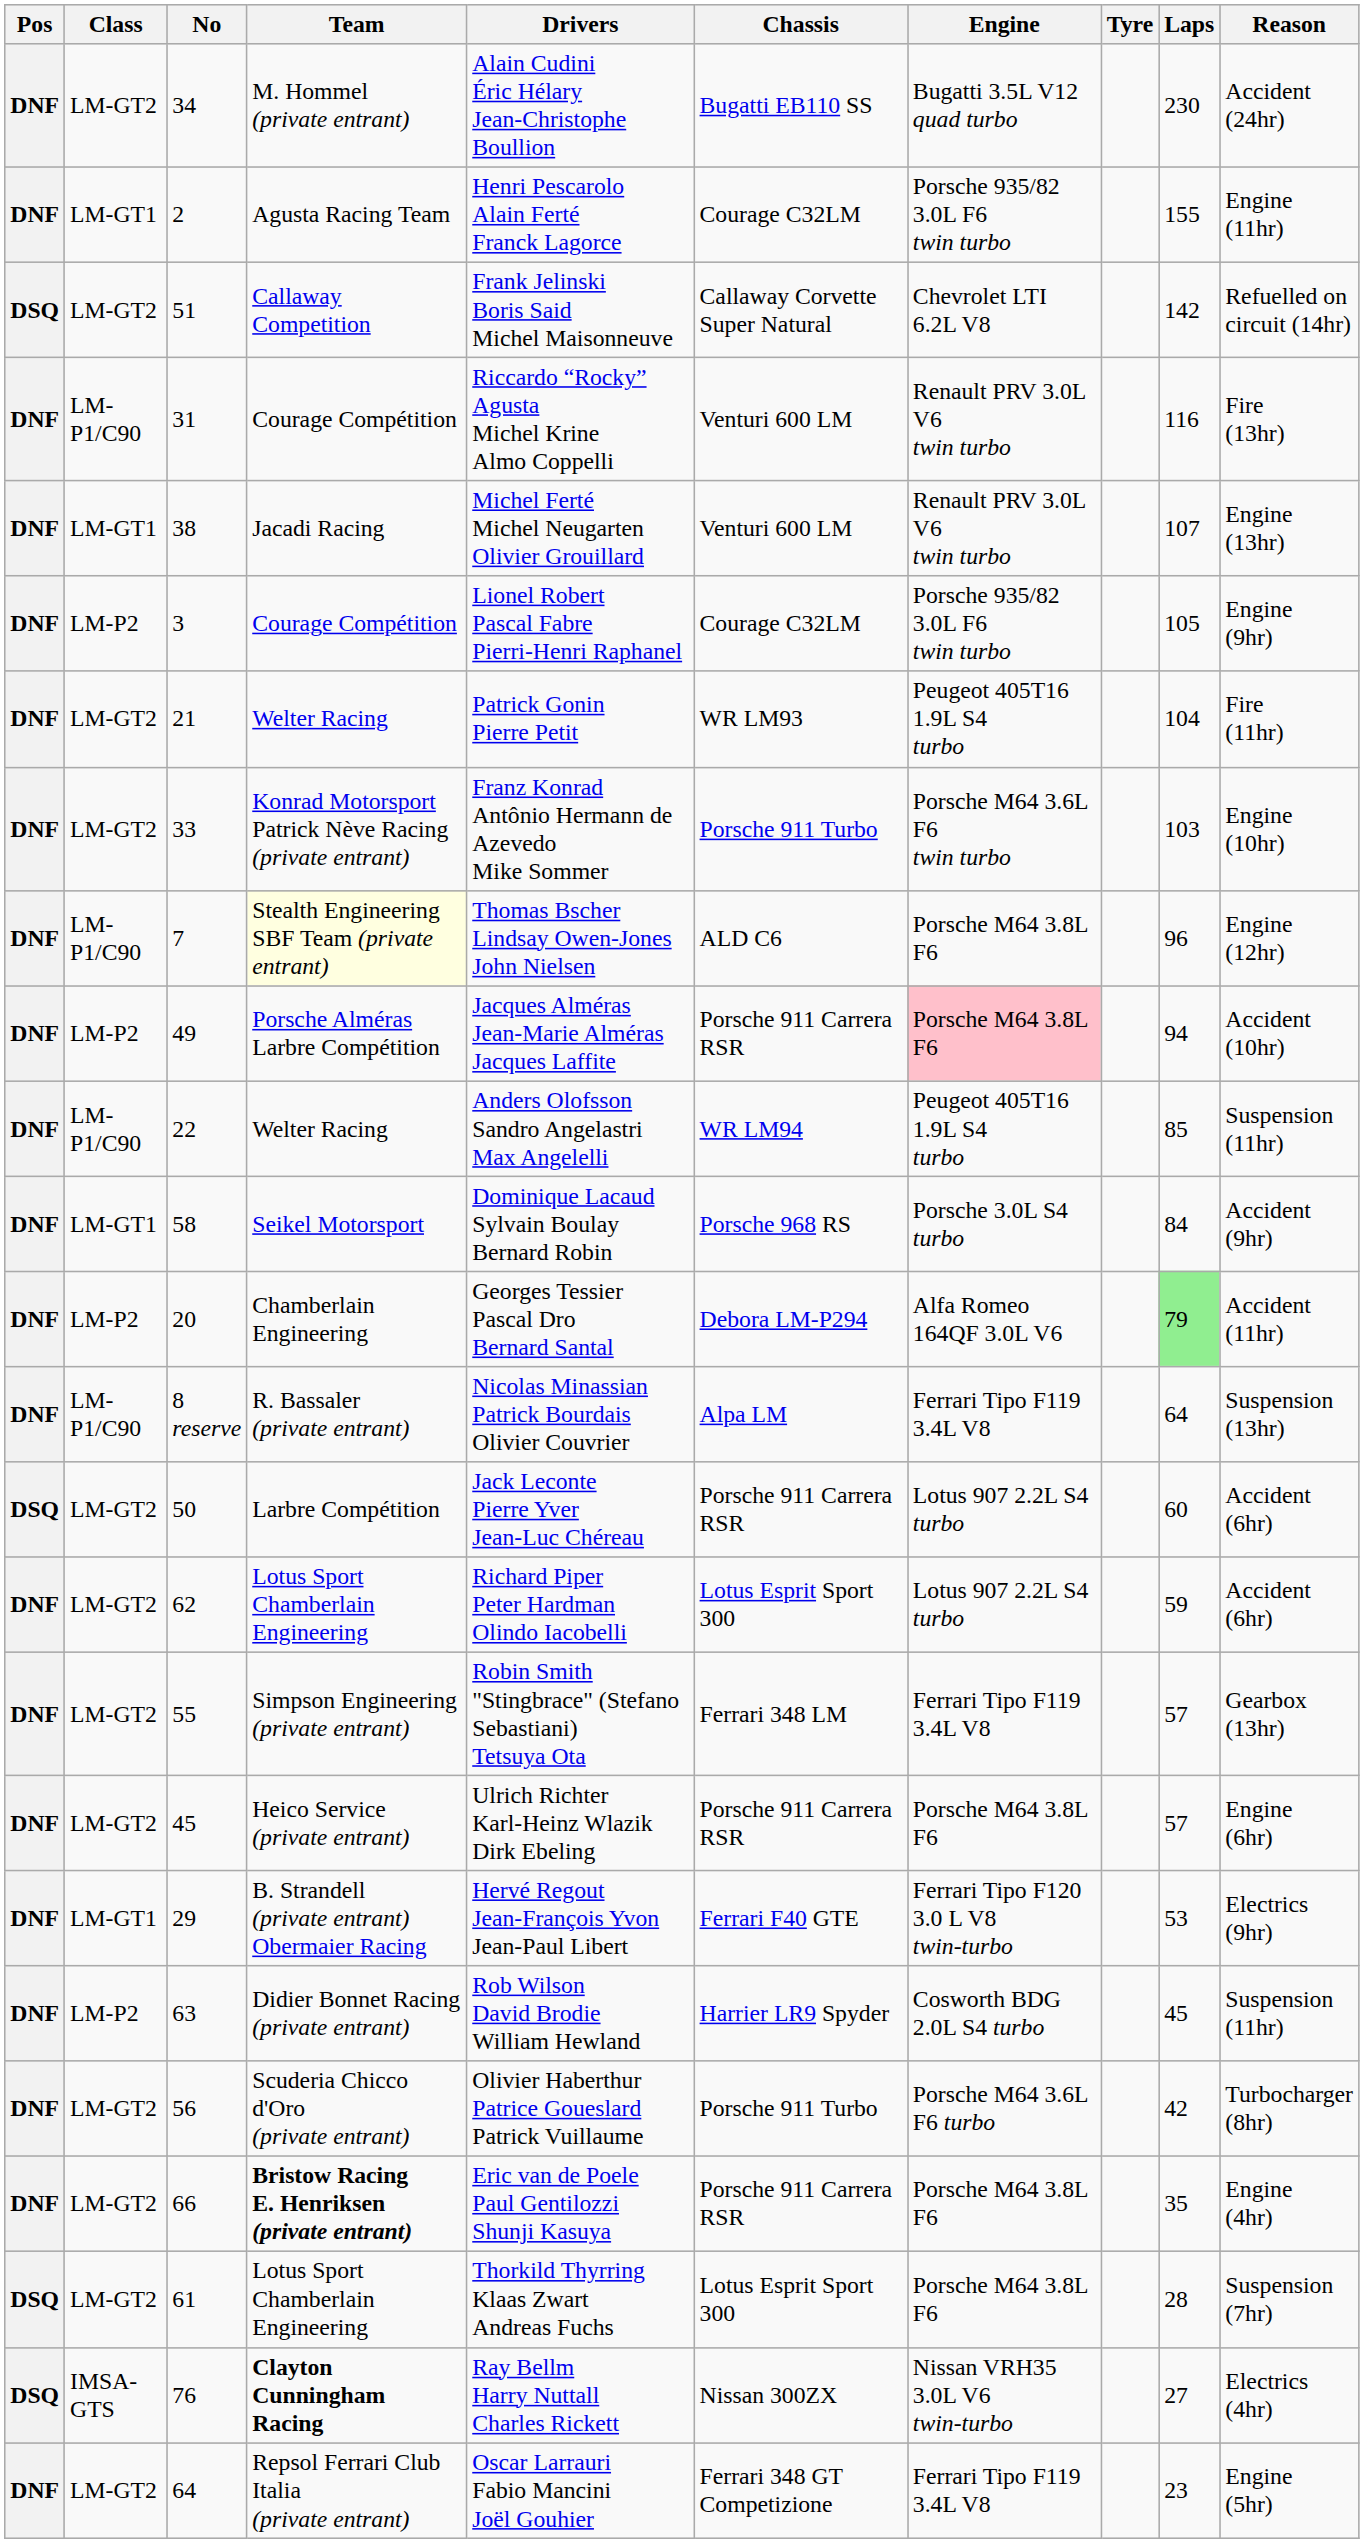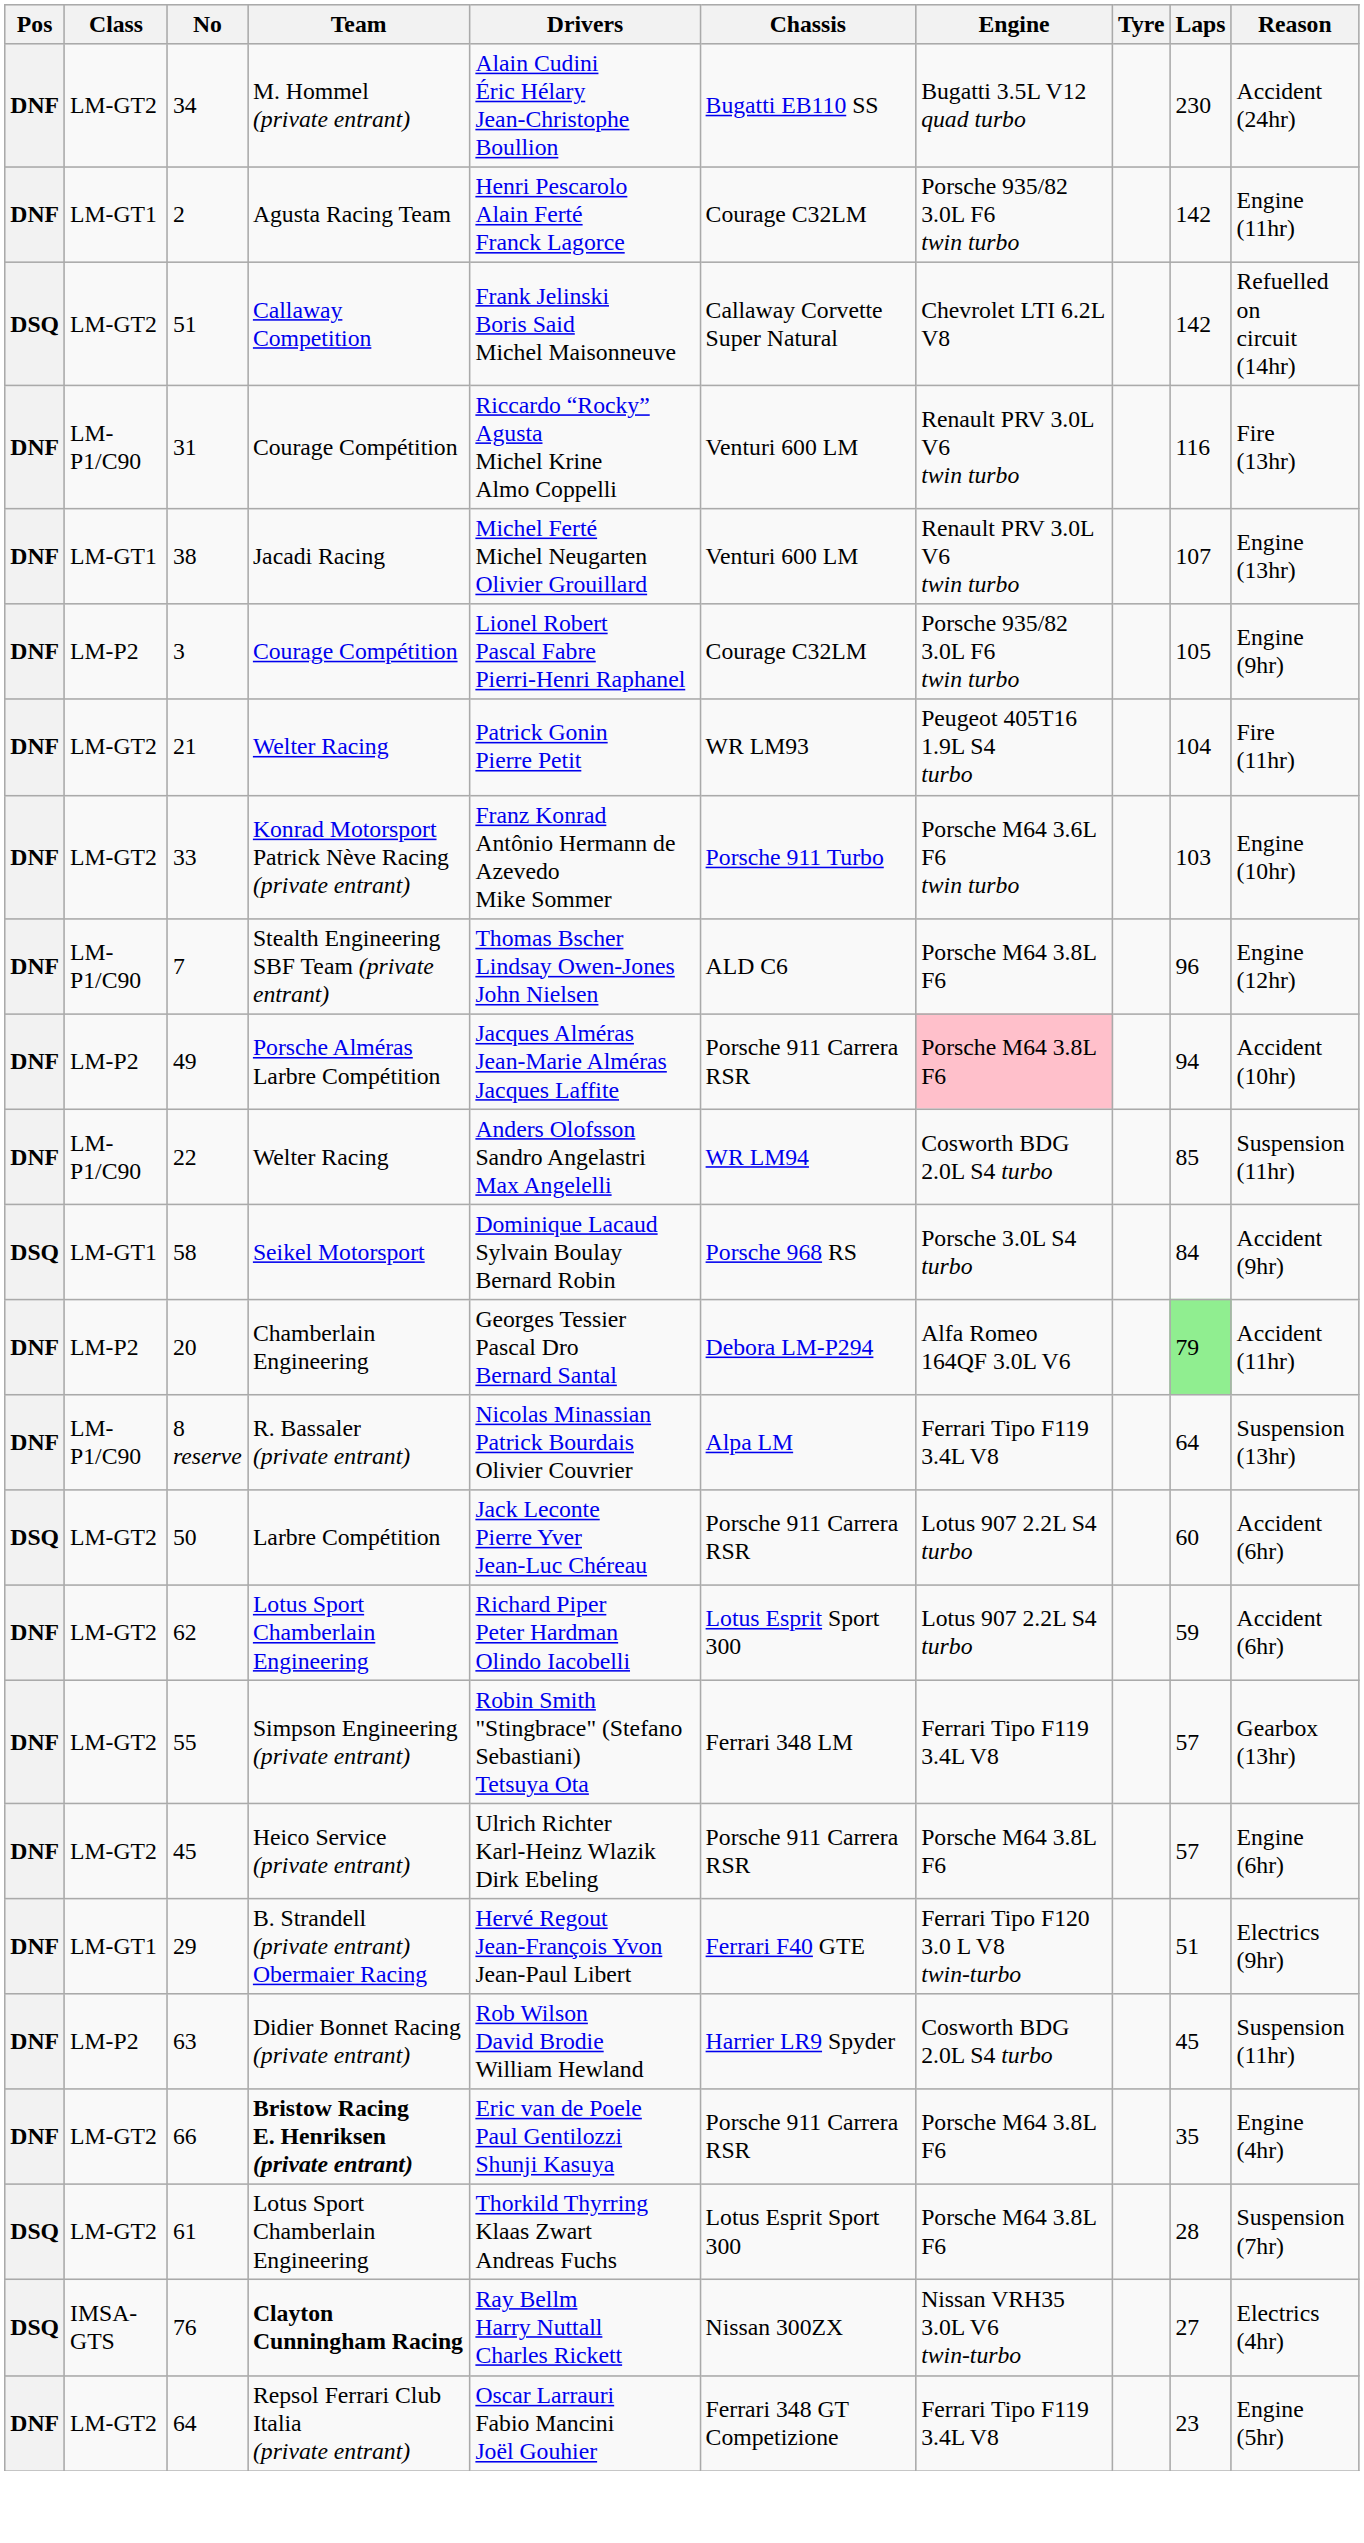2 | Laps: 155 -> 142
7 | Team: lightyellow background -> no background
22 | Engine: Peugeot 405T16 1.9L S4 turbo -> Cosworth BDG 2.0L S4 turbo
58 | Pos: DNF -> DSQ
29 | Laps: 53 -> 51
- row: DNF | LM-GT2 | 56 | Scuderia Chicco d'Oro (private entrant) | Olivier Haberthur Patrice Goueslard Patrick Vuillaume | Porsche 911 Turbo | Porsche M64 3.6L F6 turbo | 42 | Turbocharger (8hr)
